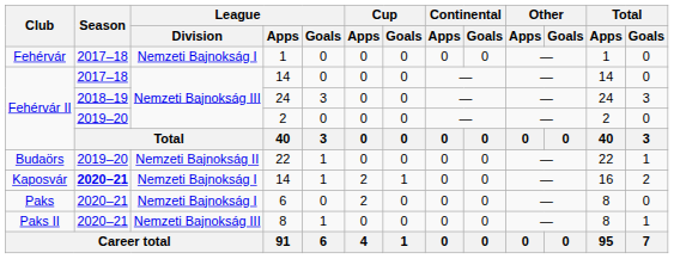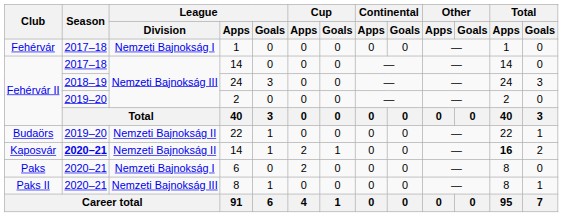Kaposvár / 14 | League / Division: Nemzeti Bajnokság I -> Nemzeti Bajnokság II
Kaposvár / 14 | Total / Apps: normal -> bold
